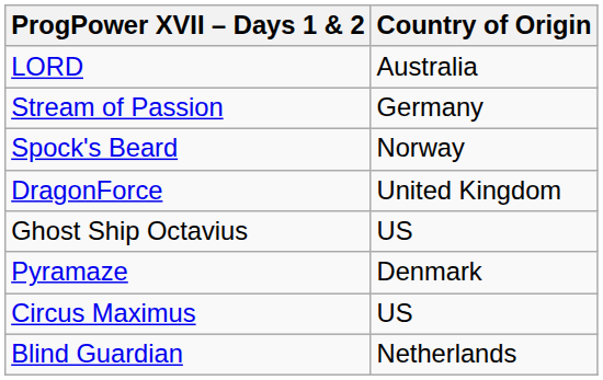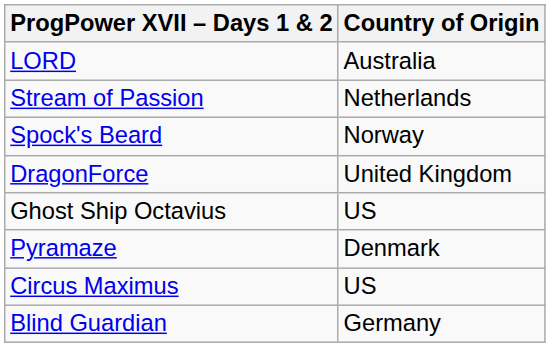Stream of Passion | Country of Origin: Germany -> Netherlands
Blind Guardian | Country of Origin: Netherlands -> Germany
